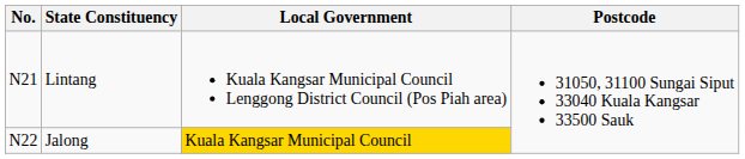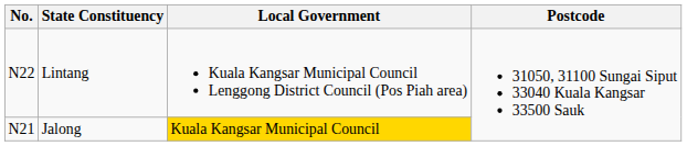Lintang | No.: N21 -> N22
Jalong | No.: N22 -> N21
